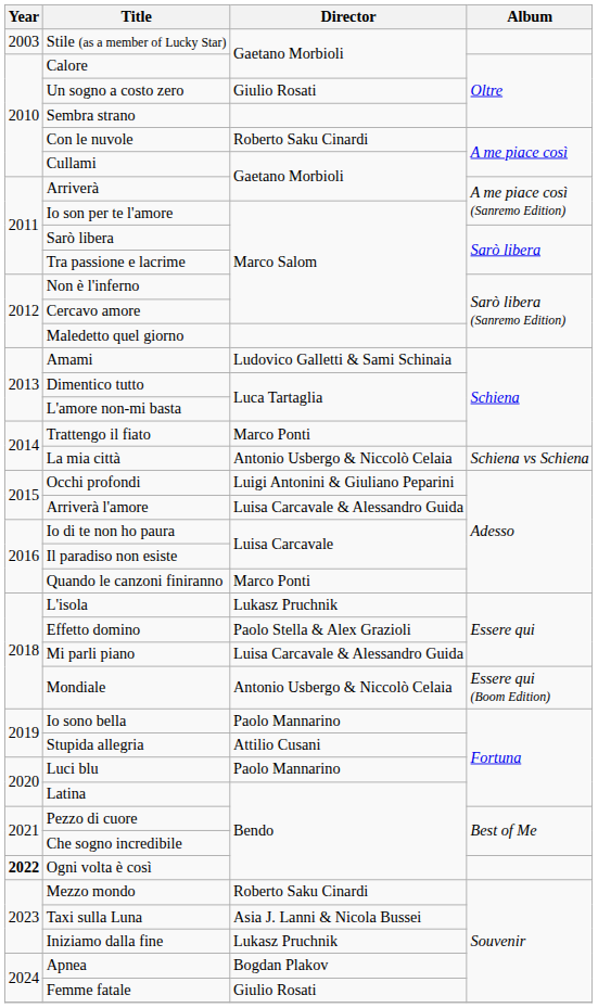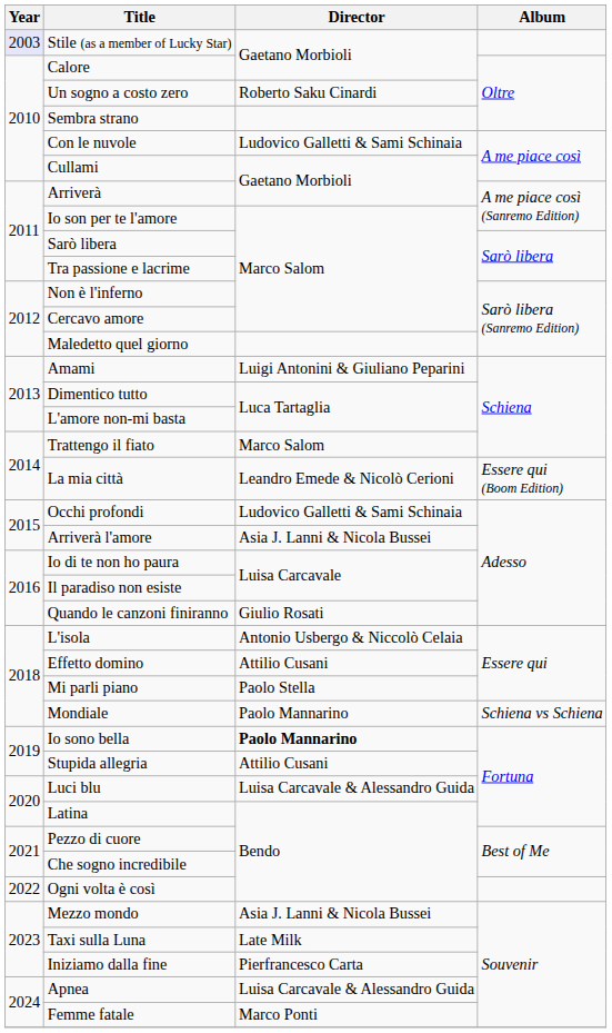Stile (as a member of Lucky Star) | Year: no background -> lavender background
Un sogno a costo zero | Director: Giulio Rosati -> Roberto Saku Cinardi
Con le nuvole | Director: Roberto Saku Cinardi -> Ludovico Galletti & Sami Schinaia
Amami | Director: Ludovico Galletti & Sami Schinaia -> Luigi Antonini & Giuliano Peparini
Trattengo il fiato | Director: Marco Ponti -> Marco Salom
La mia città | Director: Antonio Usbergo & Niccolò Celaia -> Leandro Emede & Nicolò Cerioni
La mia città | Album: Schiena vs Schiena -> Essere qui (Boom Edition)
Occhi profondi | Director: Luigi Antonini & Giuliano Peparini -> Ludovico Galletti & Sami Schinaia
Arriverà l'amore | Director: Luisa Carcavale & Alessandro Guida -> Asia J. Lanni & Nicola Bussei
Quando le canzoni finiranno | Director: Marco Ponti -> Giulio Rosati
L'isola | Director: Lukasz Pruchnik -> Antonio Usbergo & Niccolò Celaia
Effetto domino | Director: Paolo Stella & Alex Grazioli -> Attilio Cusani
Mi parli piano | Director: Luisa Carcavale & Alessandro Guida -> Paolo Stella
Mondiale | Director: Antonio Usbergo & Niccolò Celaia -> Paolo Mannarino
Mondiale | Album: Essere qui (Boom Edition) -> Schiena vs Schiena
Io sono bella | Director: normal -> bold
Luci blu | Director: Paolo Mannarino -> Luisa Carcavale & Alessandro Guida
Ogni volta è così | Year: bold -> normal
Mezzo mondo | Director: Roberto Saku Cinardi -> Asia J. Lanni & Nicola Bussei
Taxi sulla Luna | Director: Asia J. Lanni & Nicola Bussei -> Late Milk
Iniziamo dalla fine | Director: Lukasz Pruchnik -> Pierfrancesco Carta
Apnea | Director: Bogdan Plakov -> Luisa Carcavale & Alessandro Guida
Femme fatale | Director: Giulio Rosati -> Marco Ponti
